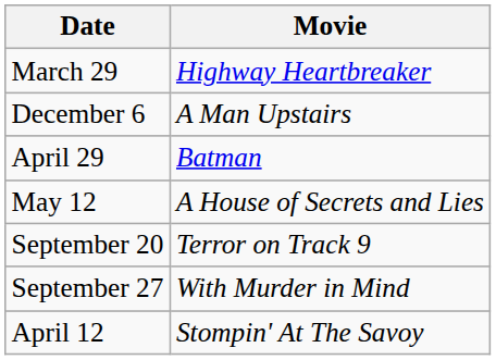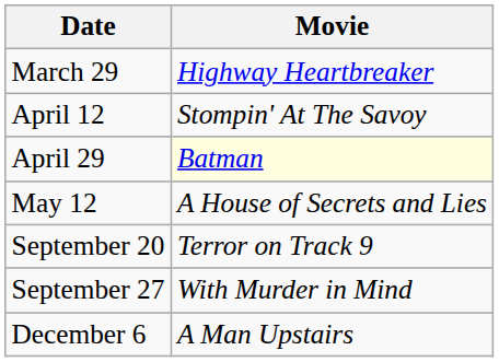rows swapped: April 12 <-> December 6
April 29 | Movie: no background -> lightyellow background
